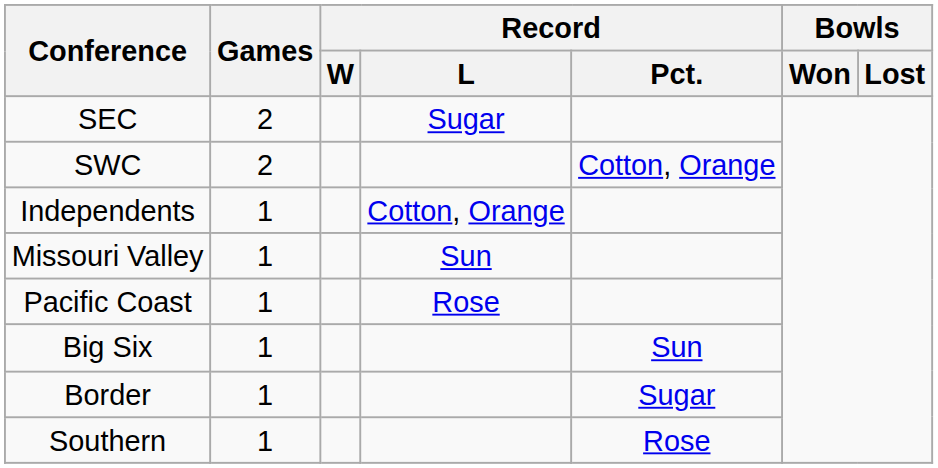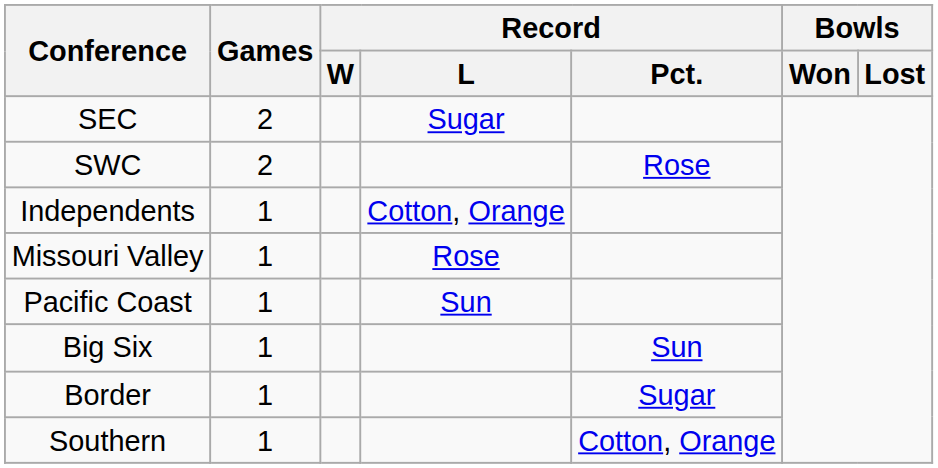SWC | Record / Pct.: Cotton, Orange -> Rose
Missouri Valley | Record / L: Sun -> Rose
Pacific Coast | Record / L: Rose -> Sun
Southern | Record / Pct.: Rose -> Cotton, Orange
